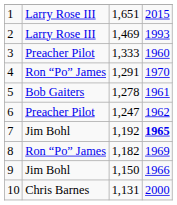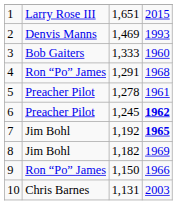2 | column 2: Larry Rose III -> Denvis Manns
3 | column 2: Preacher Pilot -> Bob Gaiters
4 | column 4: 1970 -> 1968
5 | column 2: Bob Gaiters -> Preacher Pilot
6 | column 3: 1,247 -> 1,245
6 | column 4: normal -> bold
8 | column 2: Ron “Po” James -> Jim Bohl
9 | column 2: Jim Bohl -> Ron “Po” James
10 | column 4: 2000 -> 2003
